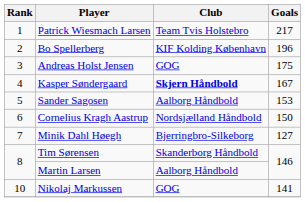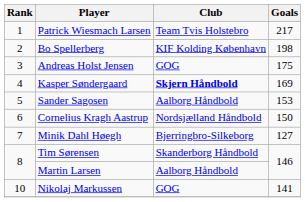Bo Spellerberg | Goals: 196 -> 198
Kasper Søndergaard | Goals: 167 -> 169
